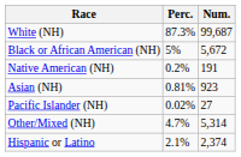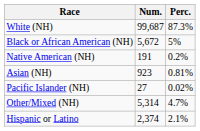columns swapped: Num. <-> Perc.
